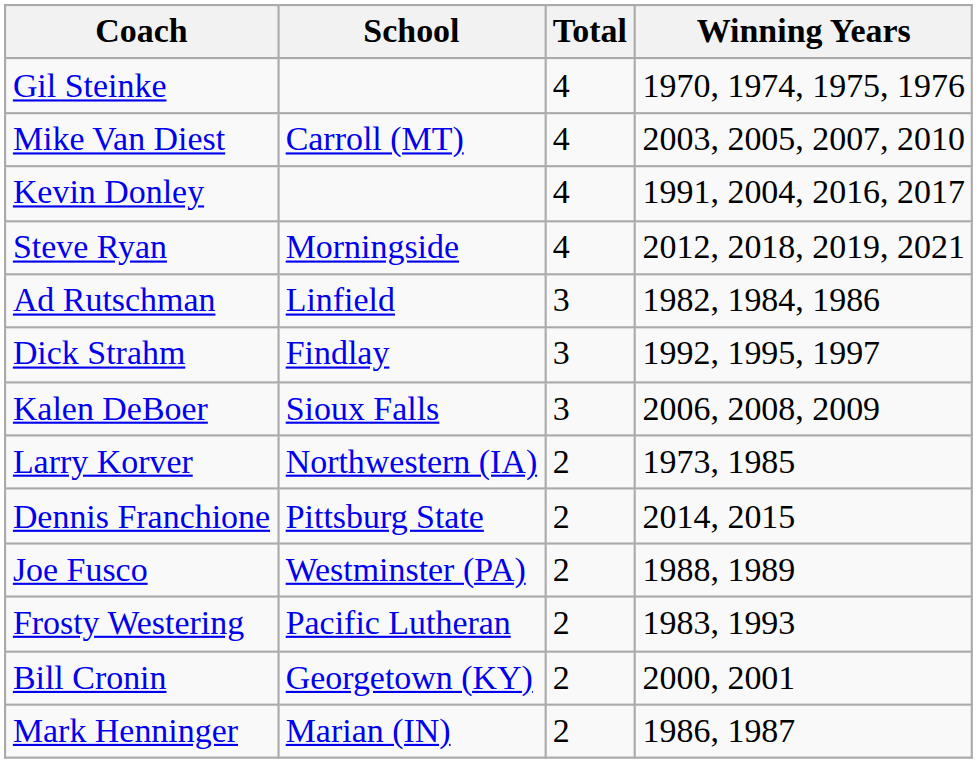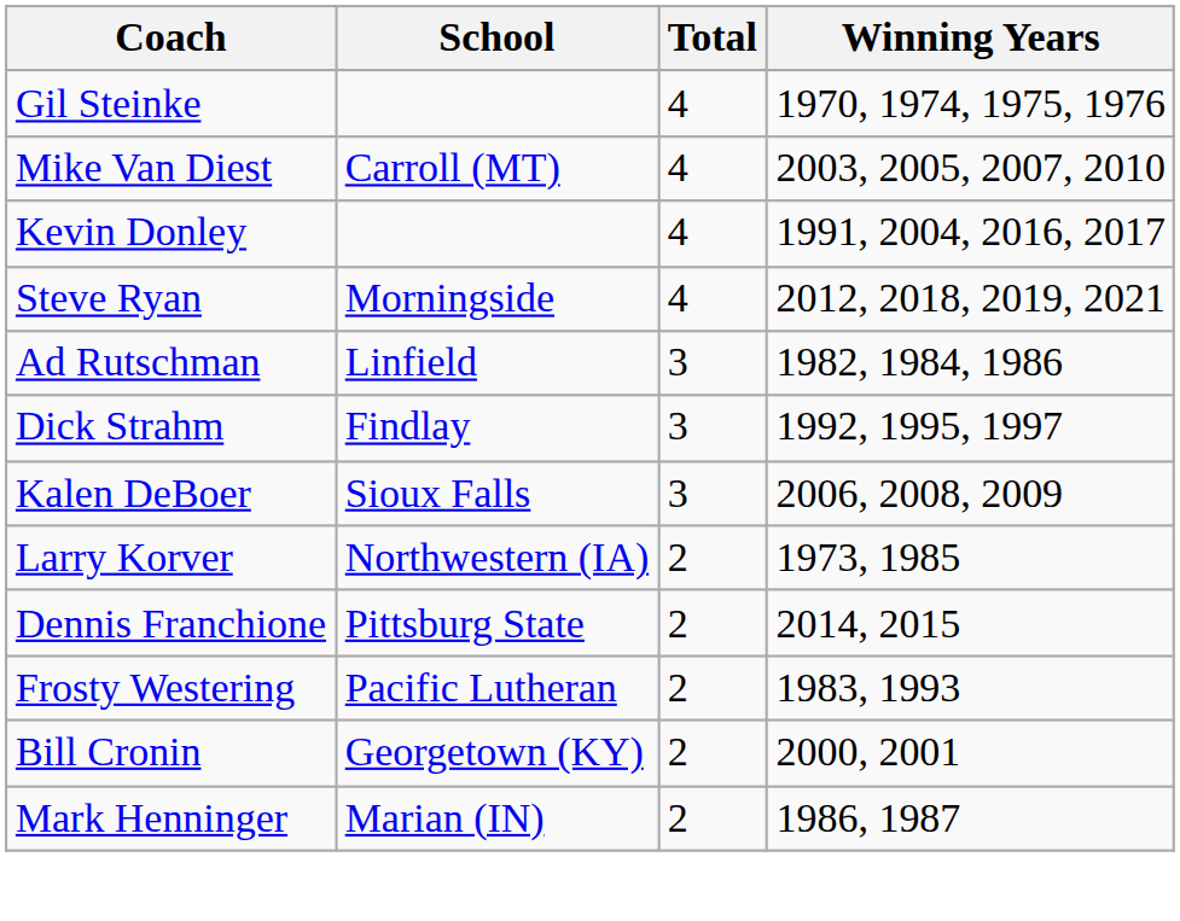- row: Joe Fusco | Westminster (PA) | 2 | 1988, 1989
